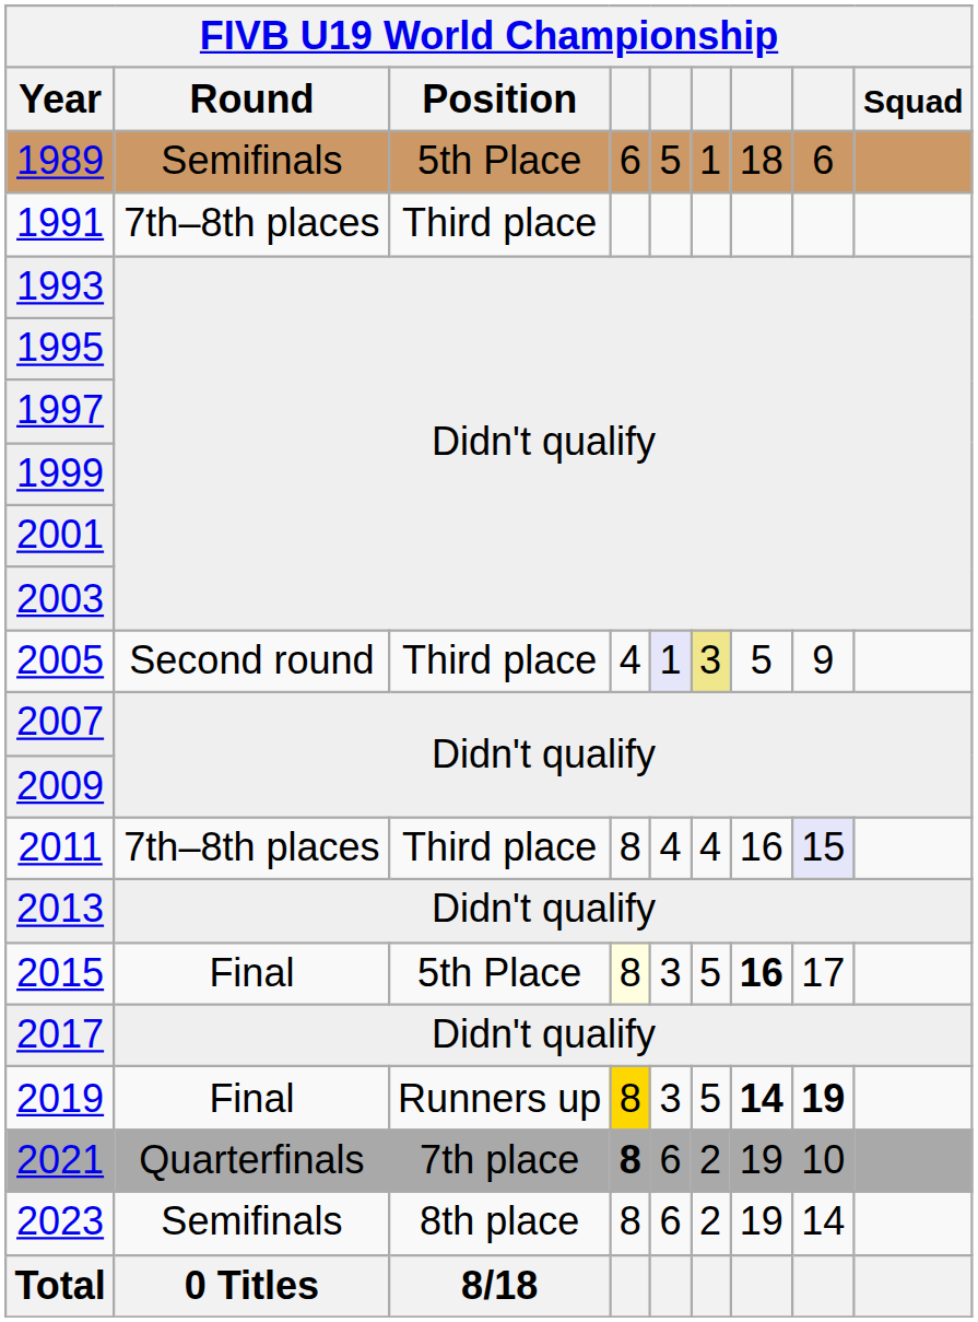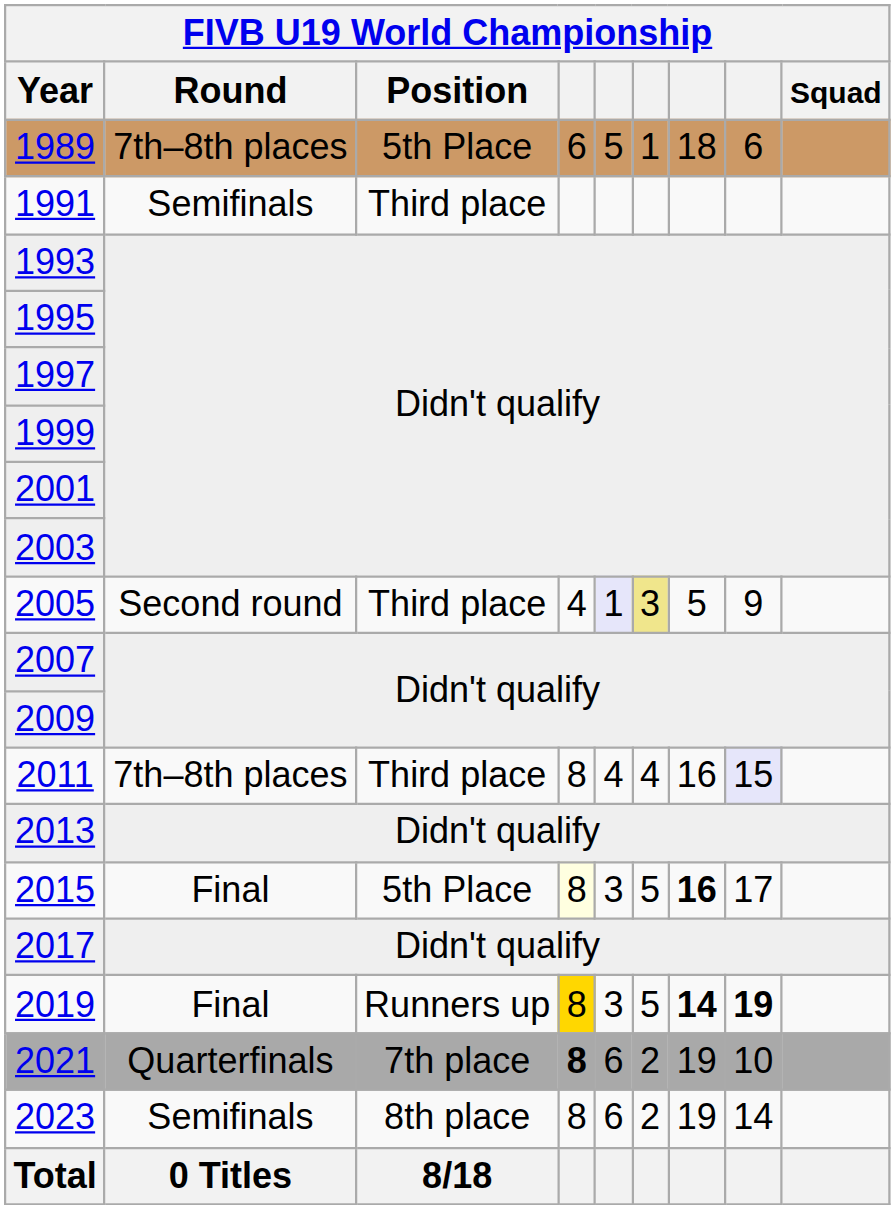1989 | FIVB U19 World Championship / Round: Semifinals -> 7th–8th places
1991 | FIVB U19 World Championship / Round: 7th–8th places -> Semifinals
